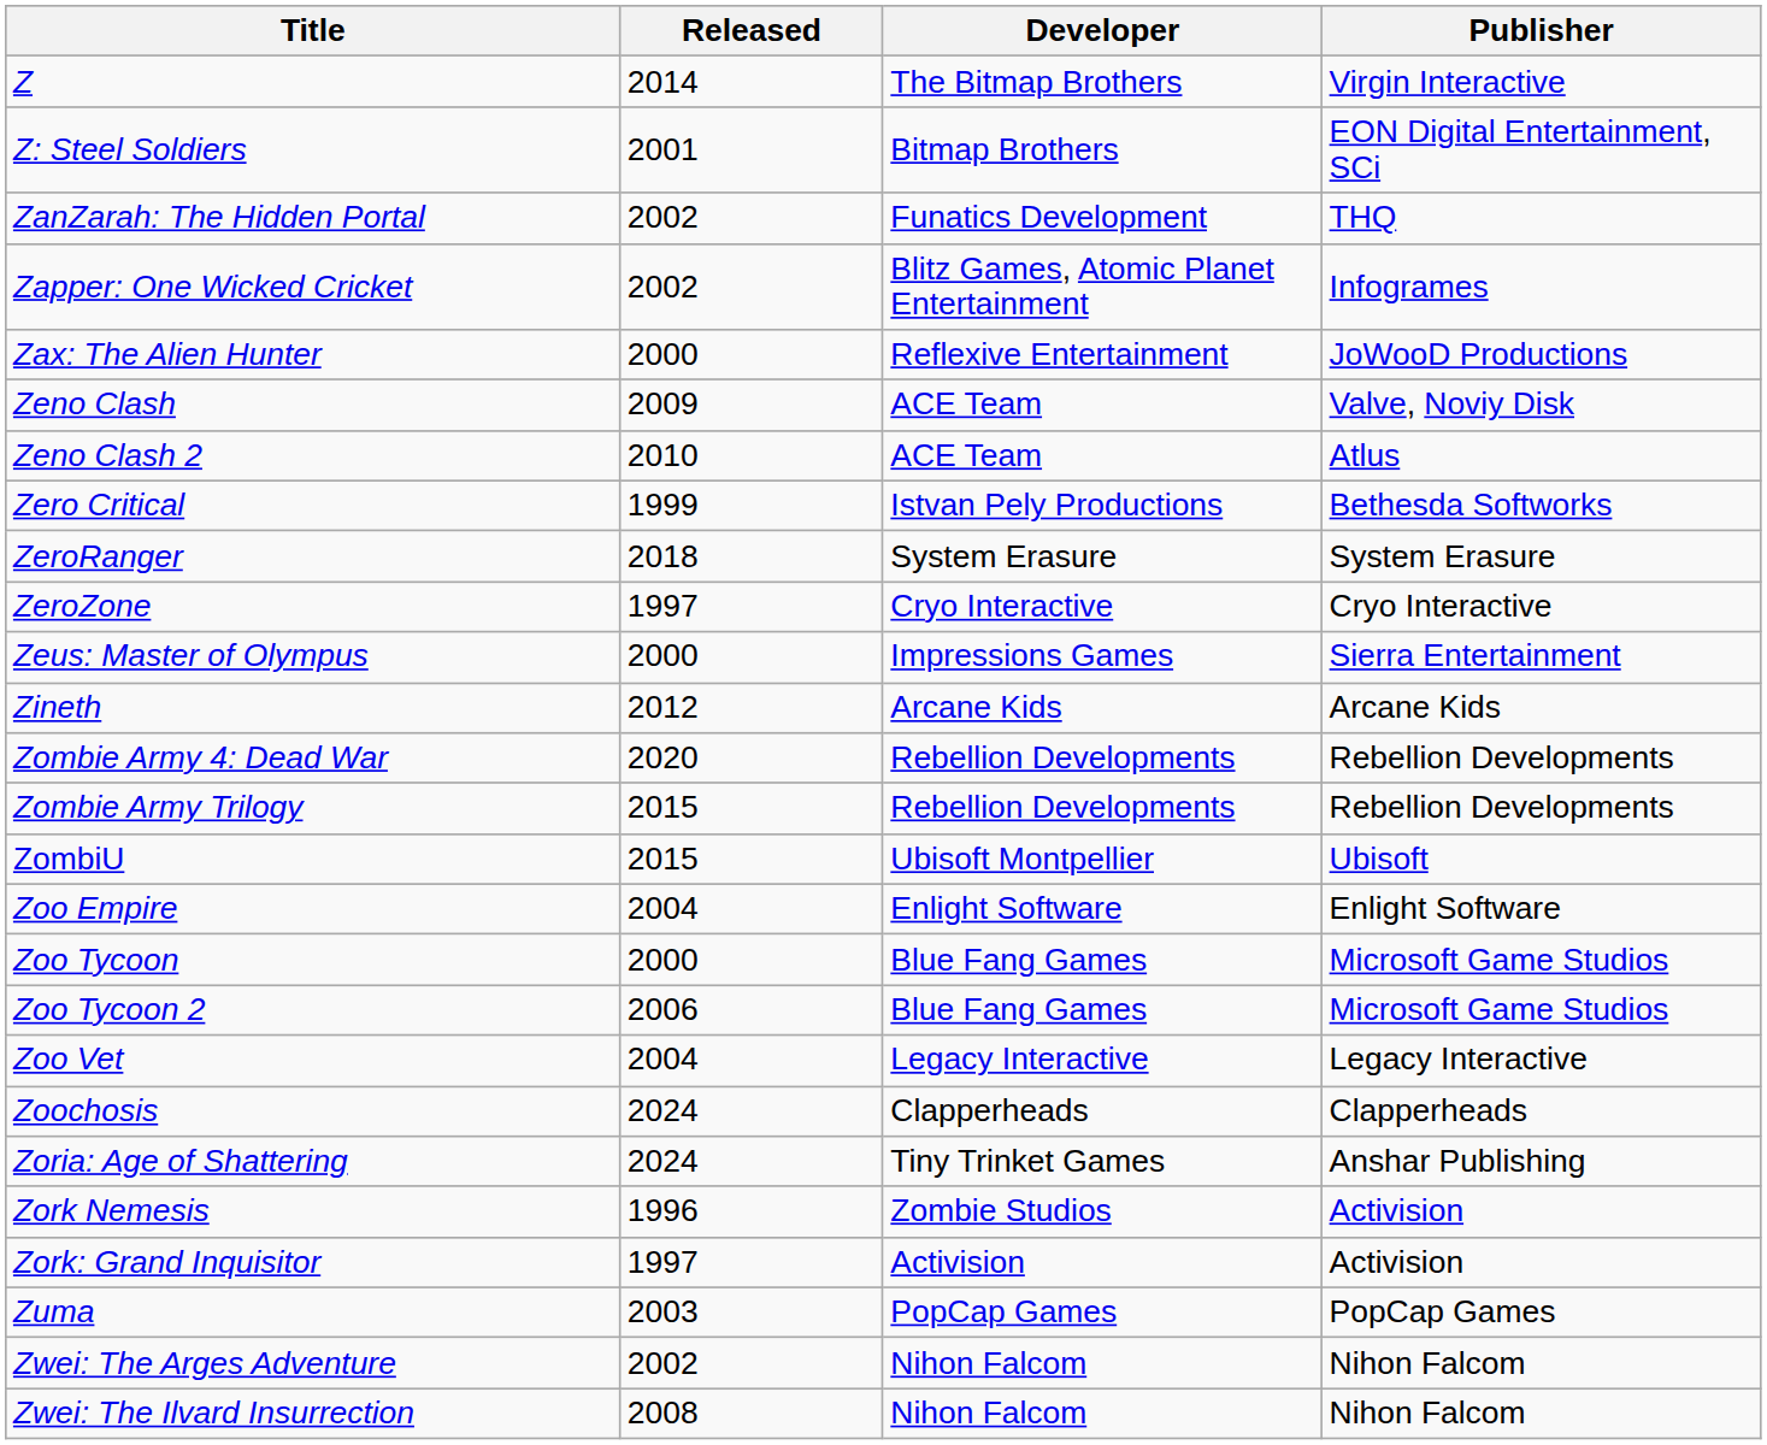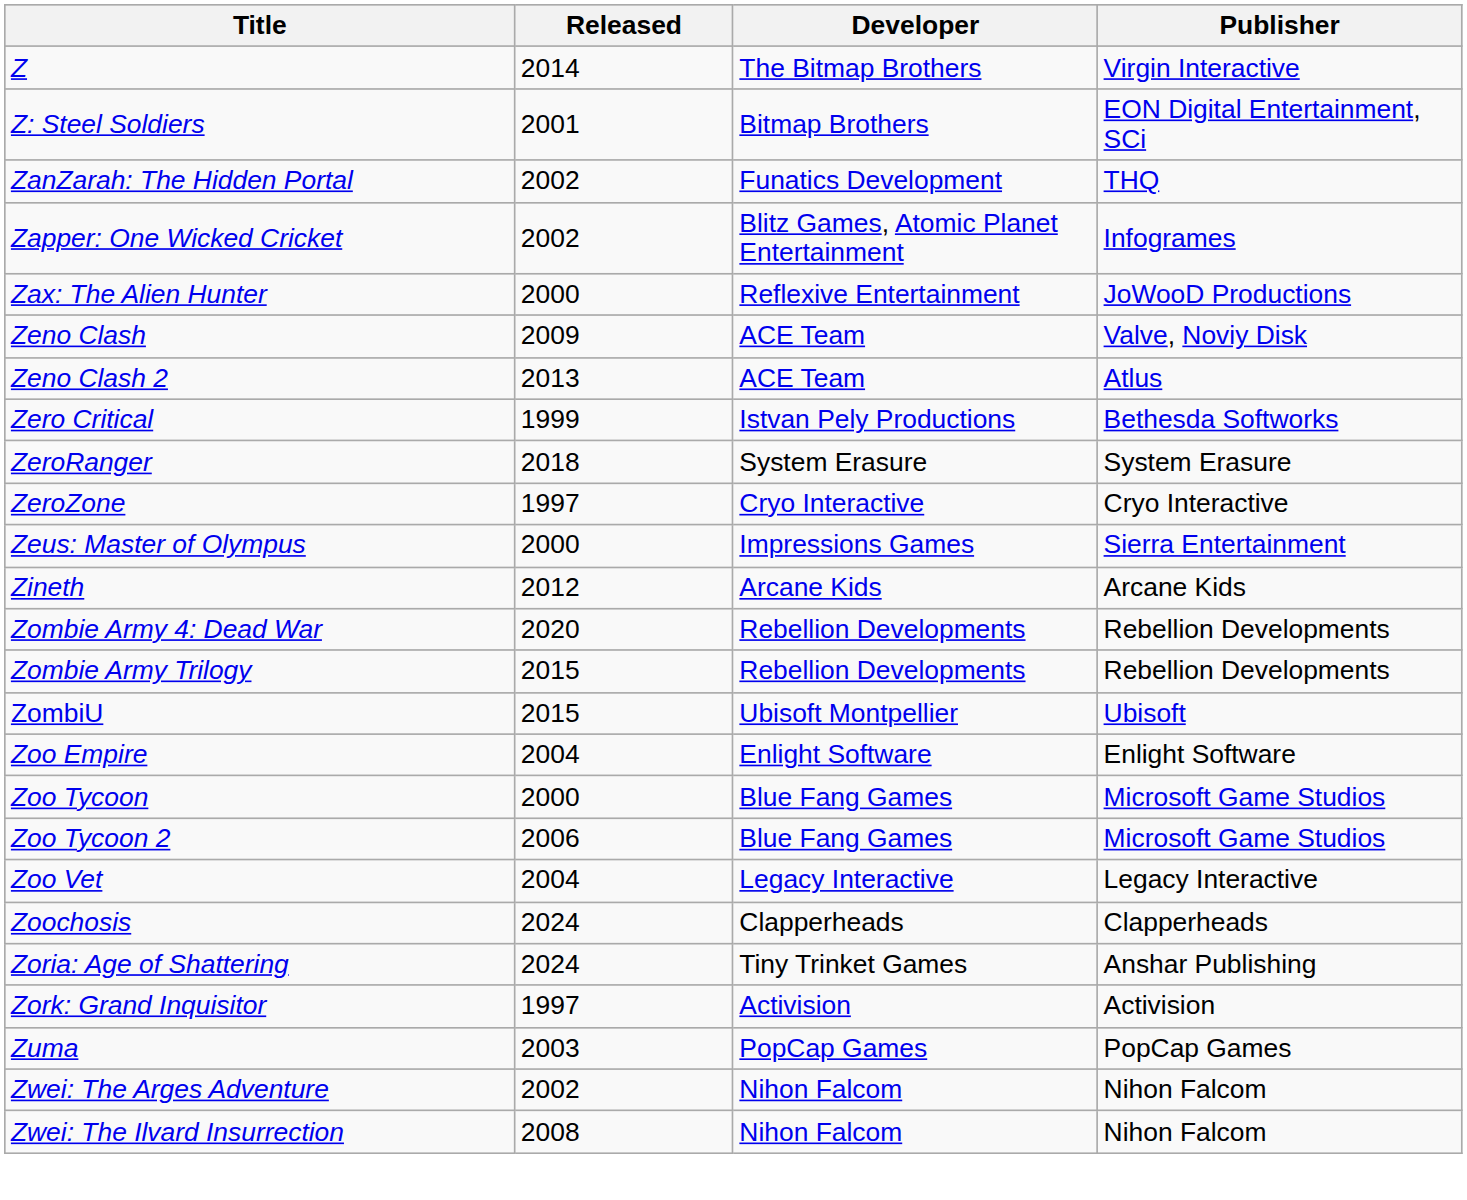Zeno Clash 2 | Released: 2010 -> 2013
- row: Zork Nemesis | 1996 | Zombie Studios | Activision
